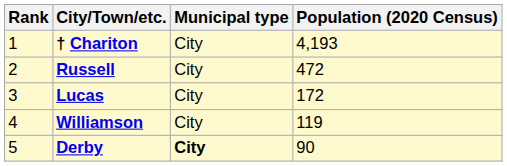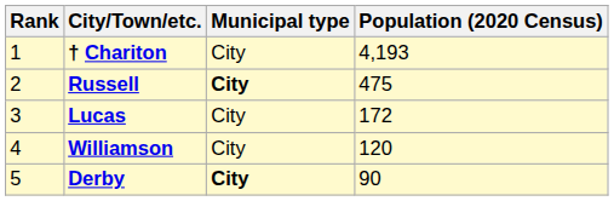Russell | Municipal type: normal -> bold
Russell | Population (2020 Census): 472 -> 475
Williamson | Population (2020 Census): 119 -> 120
